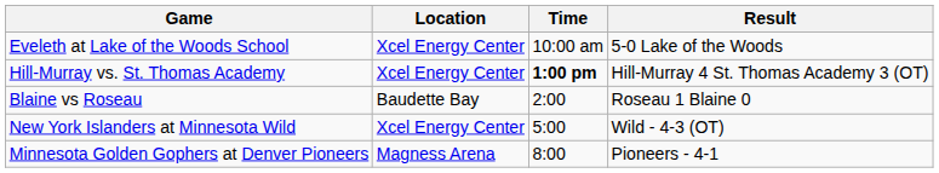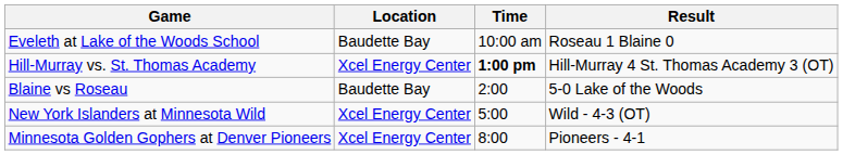Eveleth at Lake of the Woods School | Location: Xcel Energy Center -> Baudette Bay
Eveleth at Lake of the Woods School | Result: 5-0 Lake of the Woods -> Roseau 1 Blaine 0
Blaine vs Roseau | Result: Roseau 1 Blaine 0 -> 5-0 Lake of the Woods
Minnesota Golden Gophers at Denver Pioneers | Location: Magness Arena -> Xcel Energy Center
